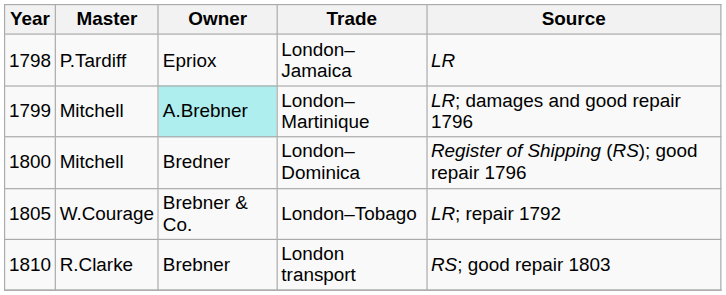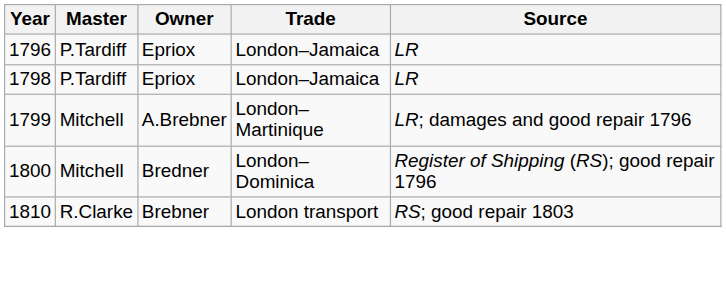+ row: 1796 | P.Tardiff | Epriox | London–Jamaica | LR
1799 | Owner: paleturquoise background -> no background
- row: 1805 | W.Courage | Brebner & Co. | London–Tobago | LR; repair 1792
